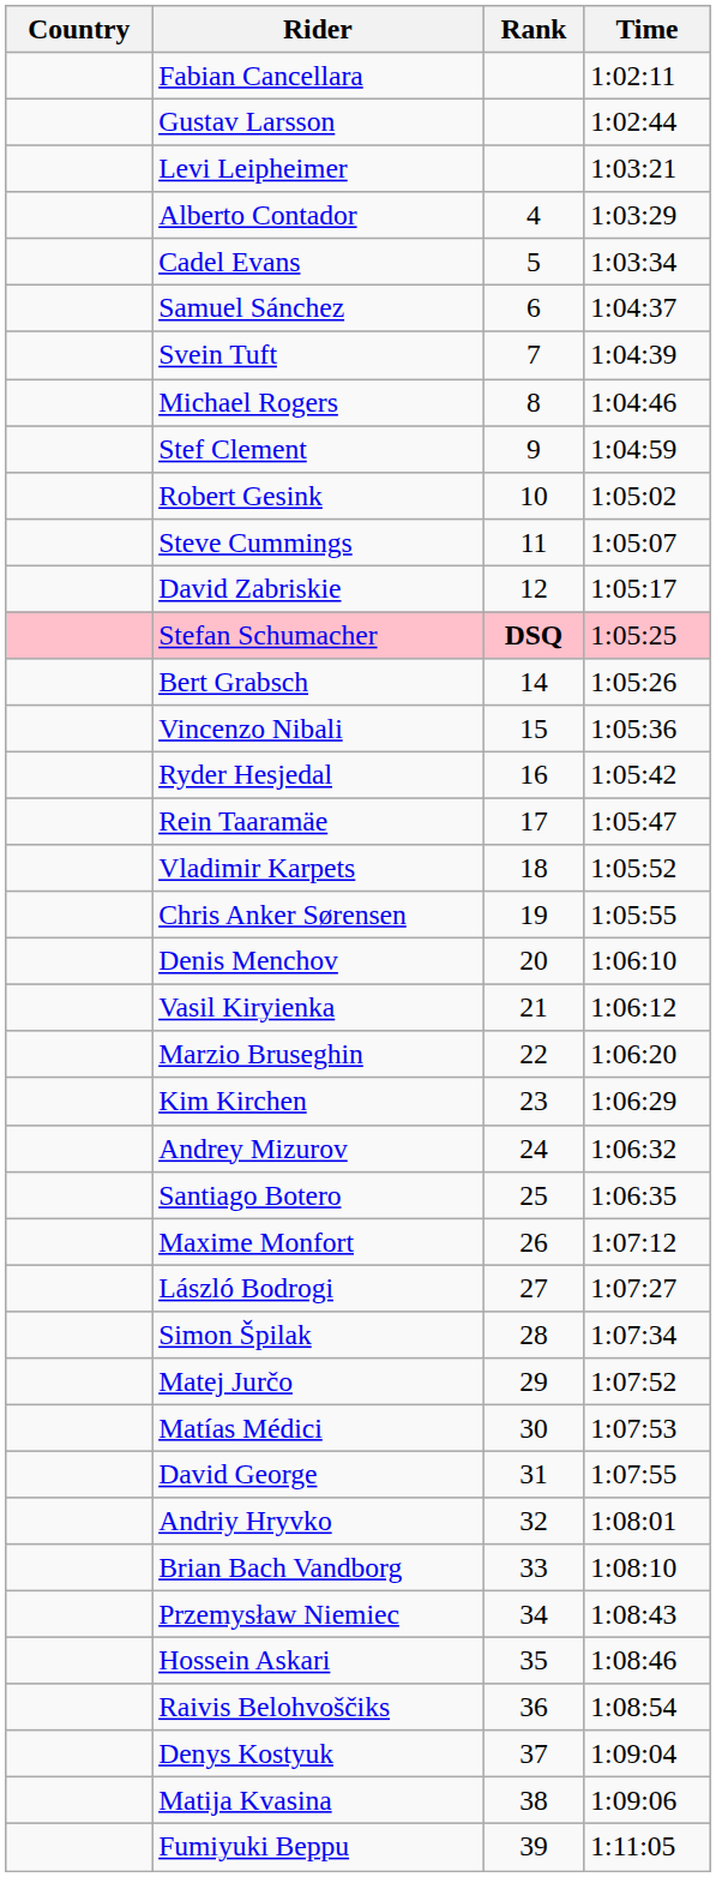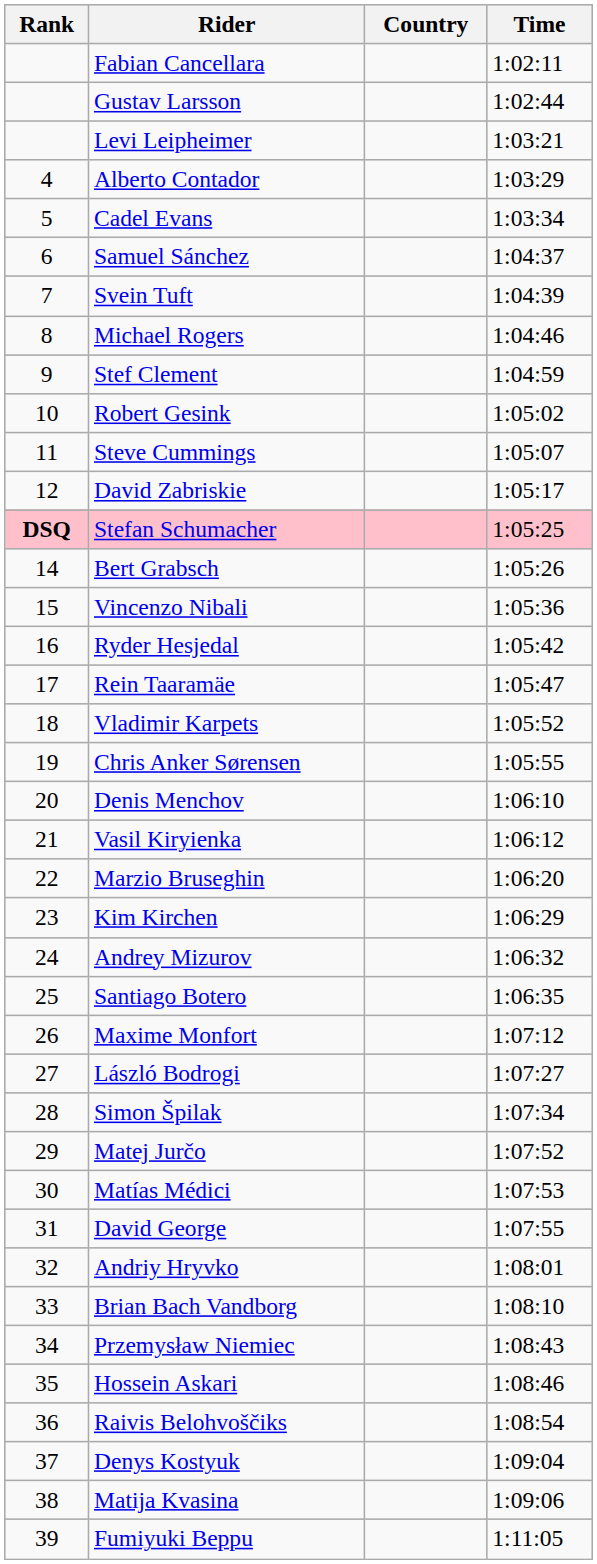columns swapped: Rank <-> Country
